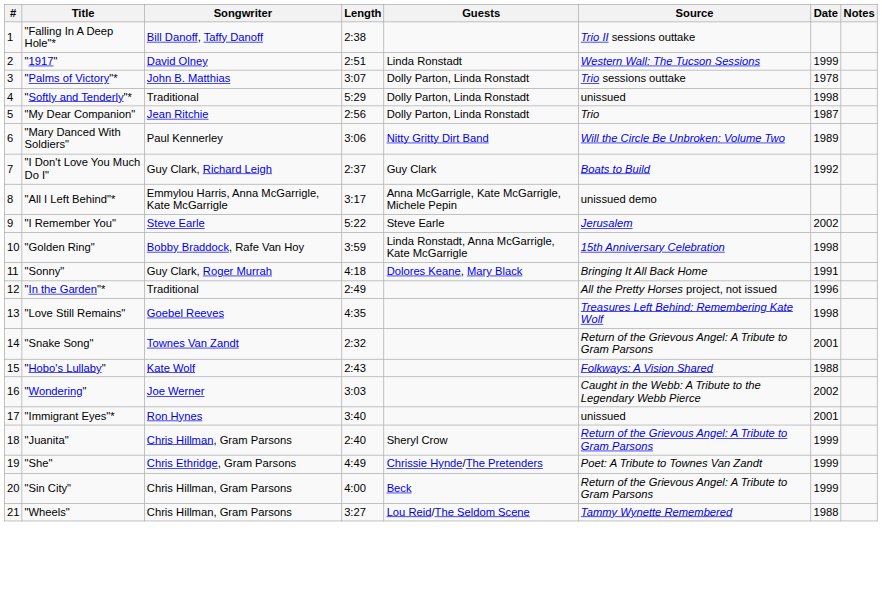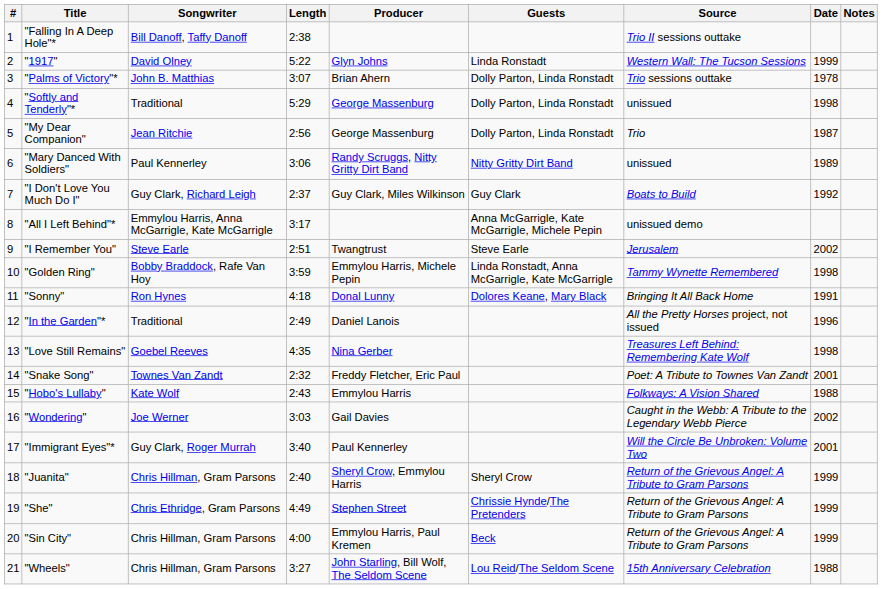+ column: Producer | Glyn Johns | Brian Ahern | George Massenburg | George Massenburg | Randy Scruggs, Nitty Gritty Dirt Band | Guy Clark, Miles Wilkinson | Twangtrust | Emmylou Harris, Michele Pepin | Donal Lunny | Daniel Lanois | Nina Gerber | Freddy Fletcher, Eric Paul | Emmylou Harris | Gail Davies | Paul Kennerley | Sheryl Crow, Emmylou Harris | Stephen Street | Emmylou Harris, Paul Kremen | John Starling, Bill Wolf, The Seldom Scene
"1917" | Length: 2:51 -> 5:22
"Mary Danced With Soldiers" | Source: Will the Circle Be Unbroken: Volume Two -> unissued
"I Remember You" | Length: 5:22 -> 2:51
"Golden Ring" | Source: 15th Anniversary Celebration -> Tammy Wynette Remembered
"Sonny" | Songwriter: Guy Clark, Roger Murrah -> Ron Hynes
"Snake Song" | Source: Return of the Grievous Angel: A Tribute to Gram Parsons -> Poet: A Tribute to Townes Van Zandt
"Immigrant Eyes"* | Songwriter: Ron Hynes -> Guy Clark, Roger Murrah
"Immigrant Eyes"* | Source: unissued -> Will the Circle Be Unbroken: Volume Two
"She" | Source: Poet: A Tribute to Townes Van Zandt -> Return of the Grievous Angel: A Tribute to Gram Parsons
"Wheels" | Source: Tammy Wynette Remembered -> 15th Anniversary Celebration
